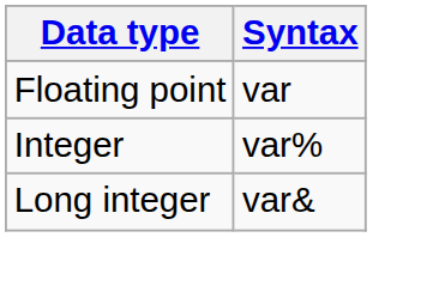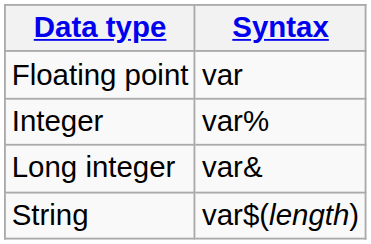+ row: String | var$(length)
